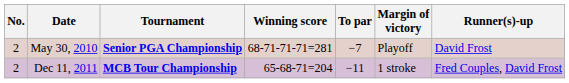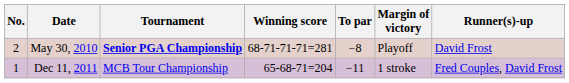May 30, 2010 | To par: −7 -> −8
Dec 11, 2011 | No.: 2 -> 1
Dec 11, 2011 | Tournament: bold -> normal
